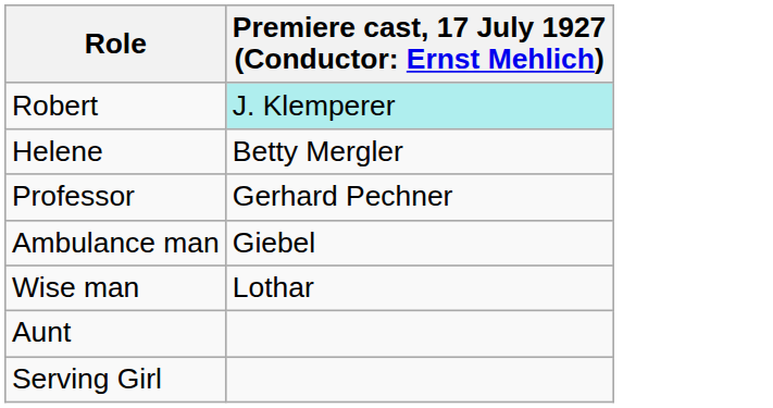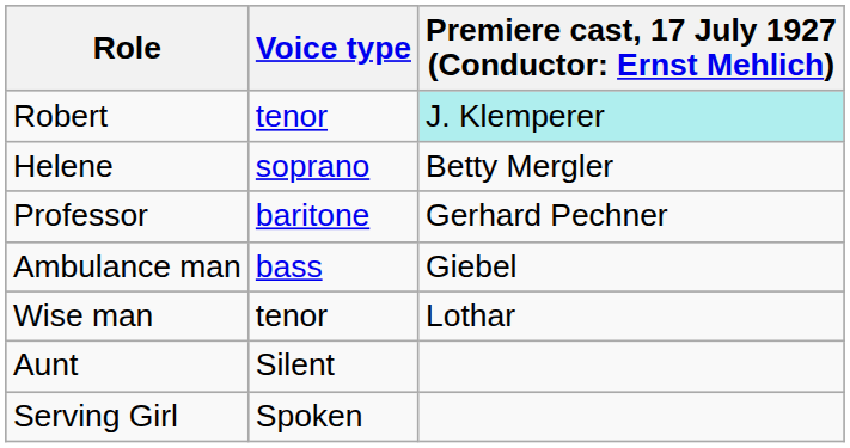+ column: Voice type | tenor | soprano | baritone | bass | tenor | Silent | Spoken
